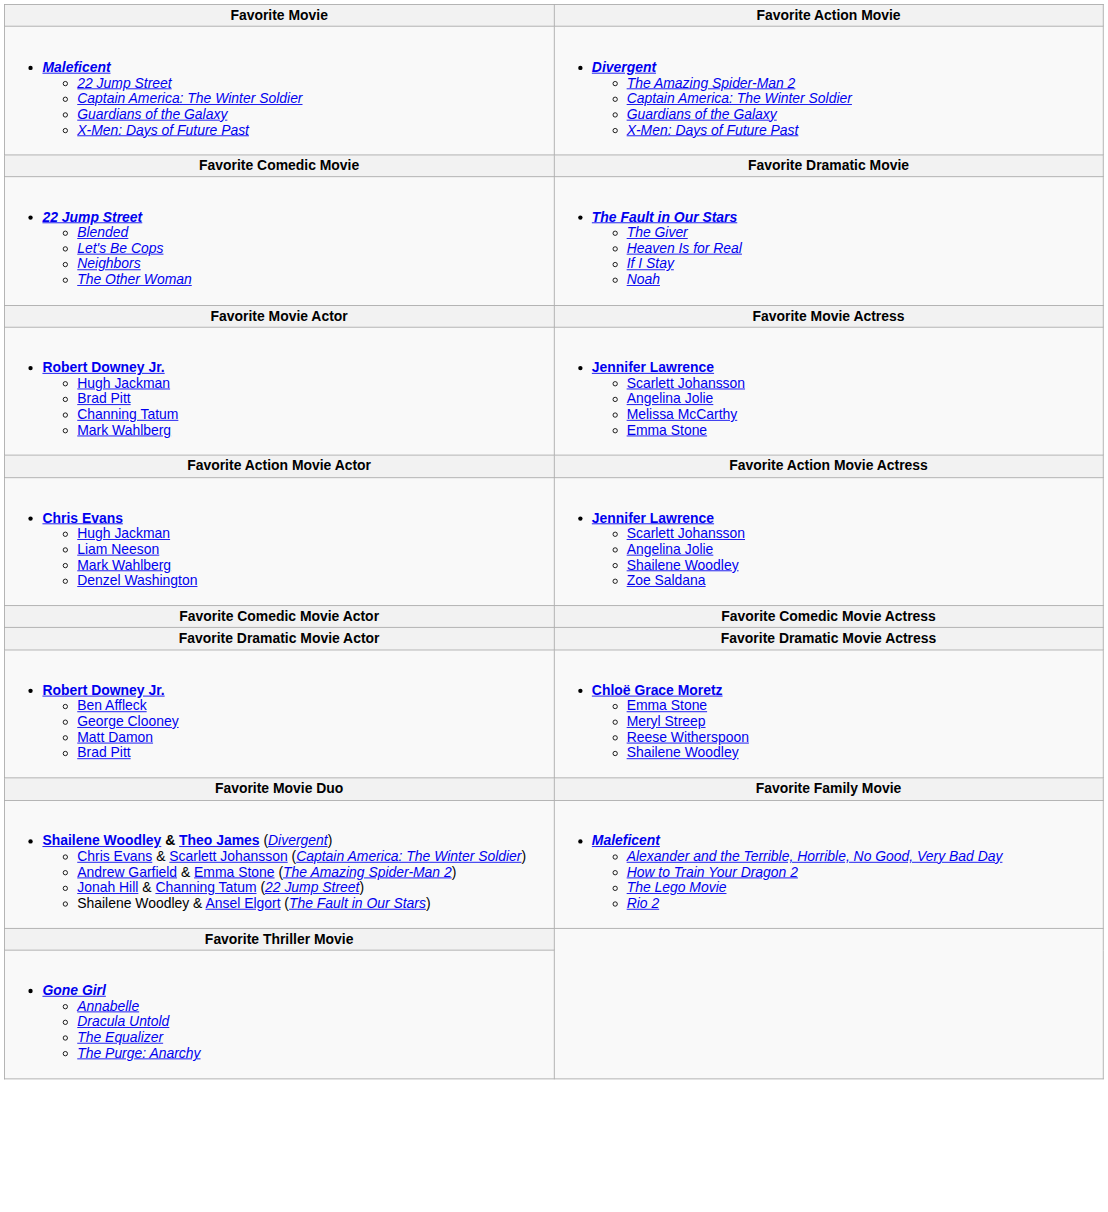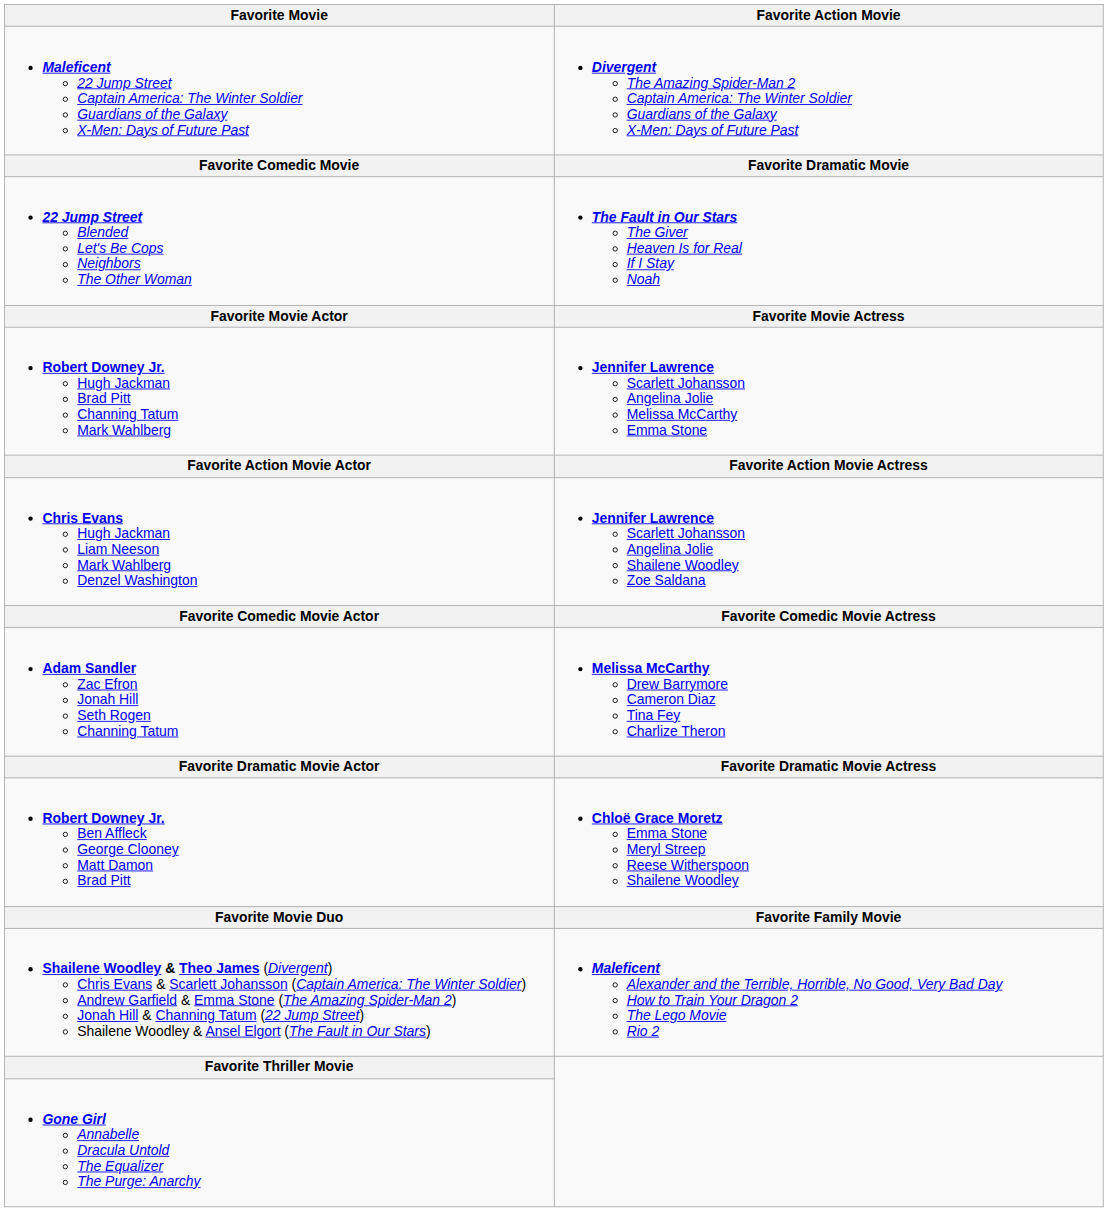+ row: Adam Sandler Zac Efron Jonah Hill Seth Rogen Channing Tatum | Melissa McCarthy Drew Barrymore Cameron Diaz Tina Fey Charlize Theron
